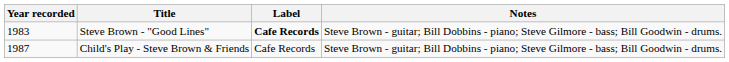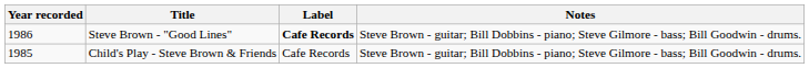Steve Brown - "Good Lines" | Year recorded: 1983 -> 1986
Child's Play - Steve Brown & Friends | Year recorded: 1987 -> 1985
